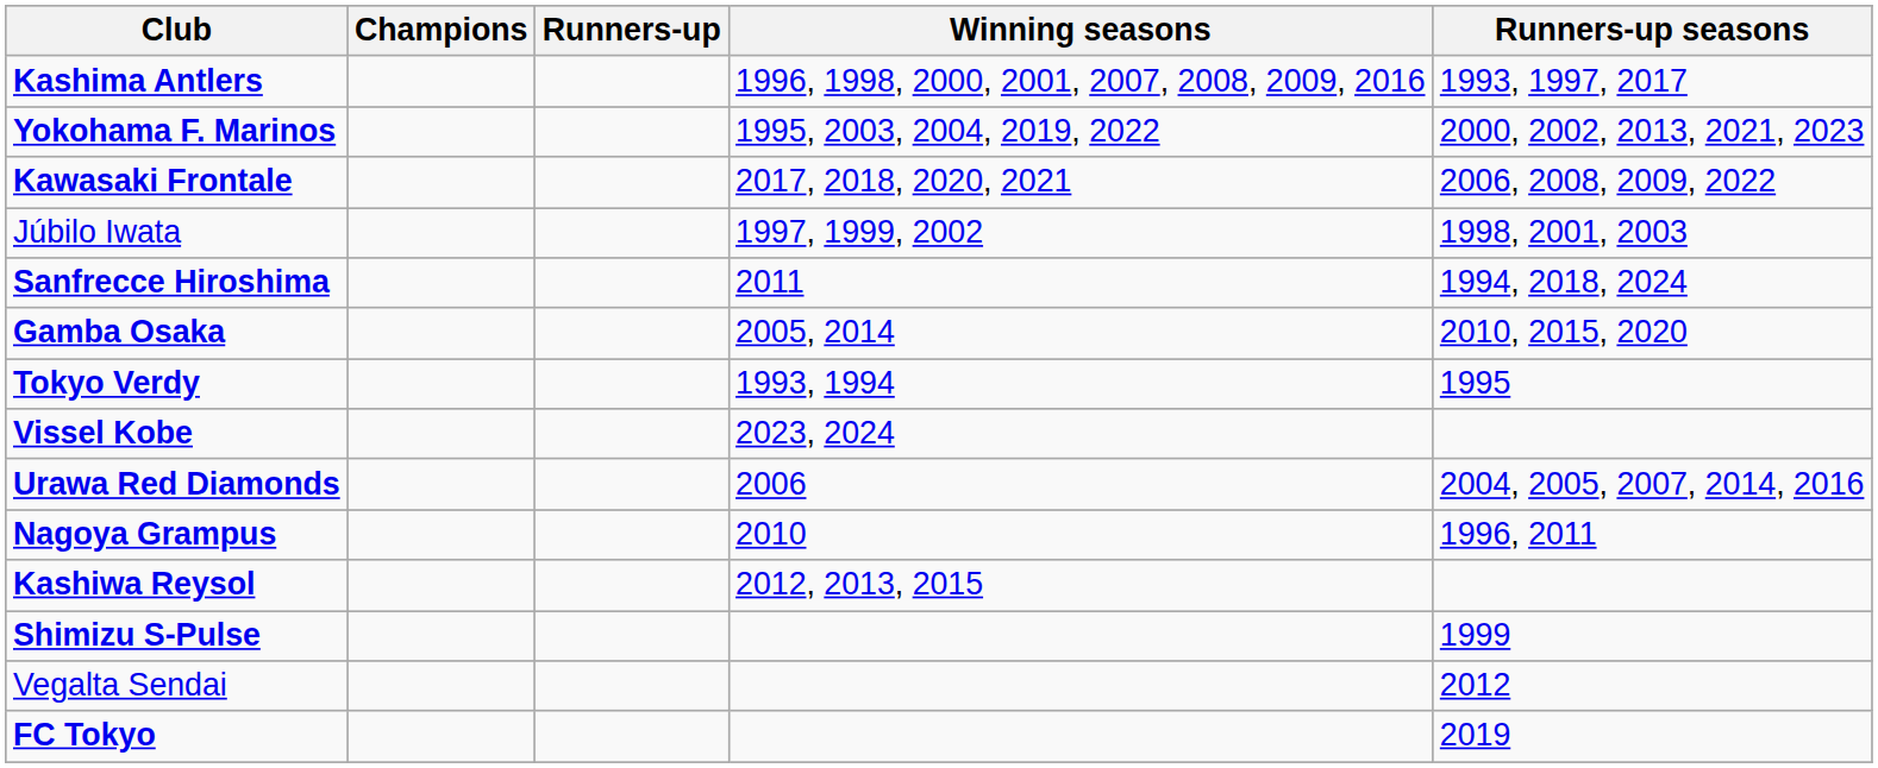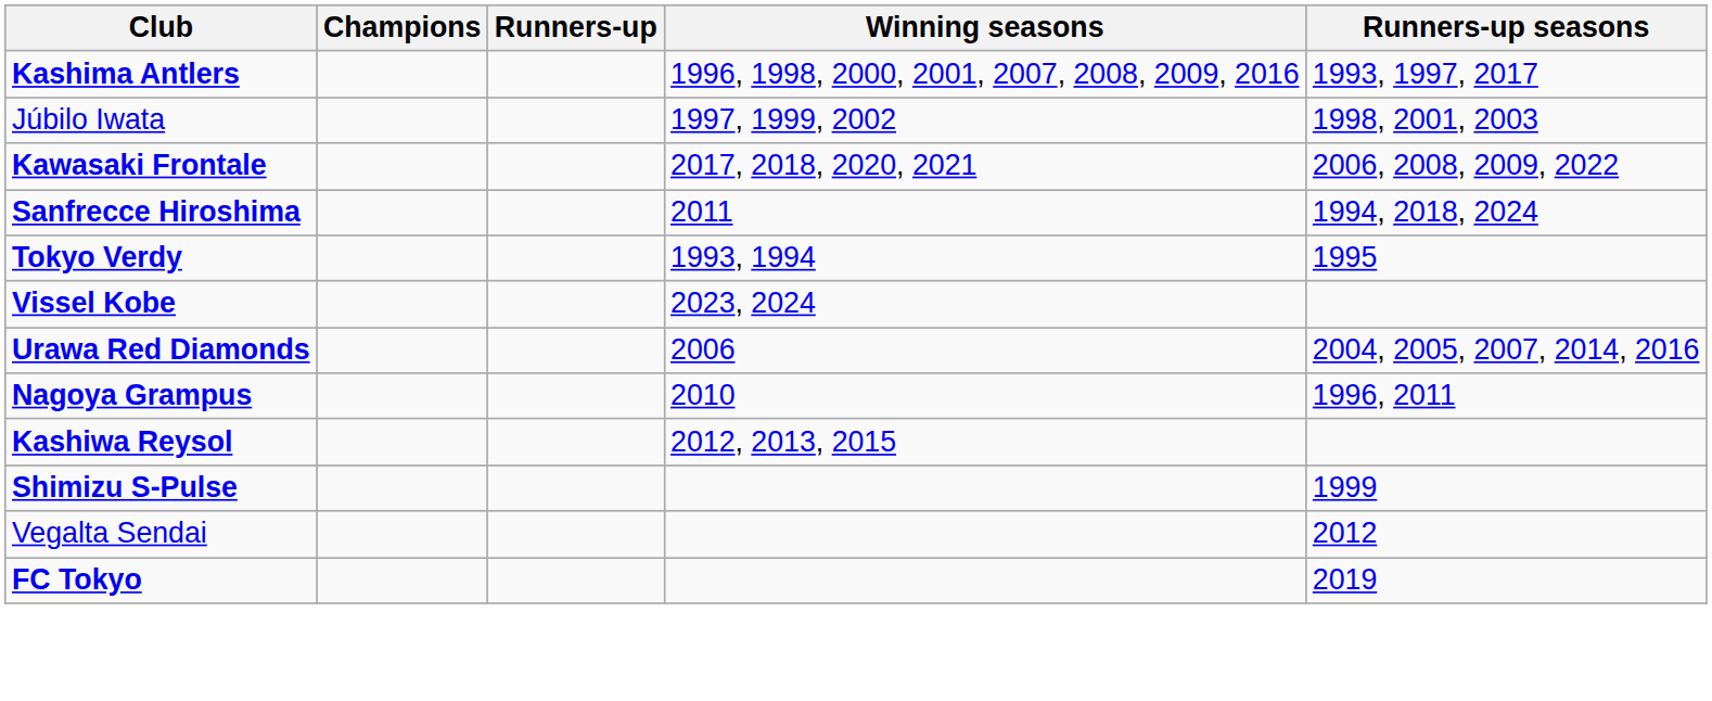- row: Yokohama F. Marinos | 1995, 2003, 2004, 2019, 2022 | 2000, 2002, 2013, 2021, 2023
rows swapped: Kawasaki Frontale <-> Júbilo Iwata
- row: Gamba Osaka | 2005, 2014 | 2010, 2015, 2020
